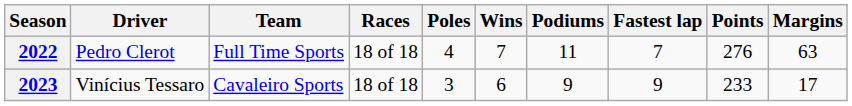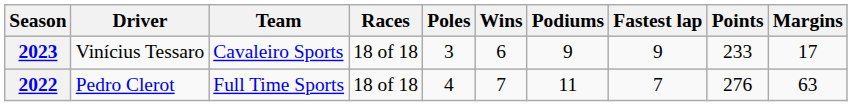rows swapped: 2022 <-> 2023
